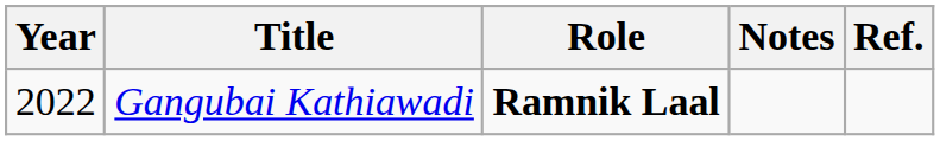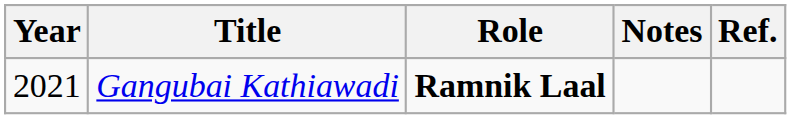Gangubai Kathiawadi | Year: 2022 -> 2021
